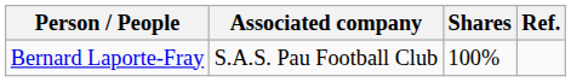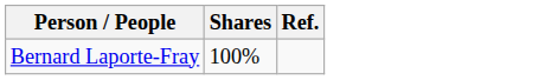- column: Associated company | S.A.S. Pau Football Club
